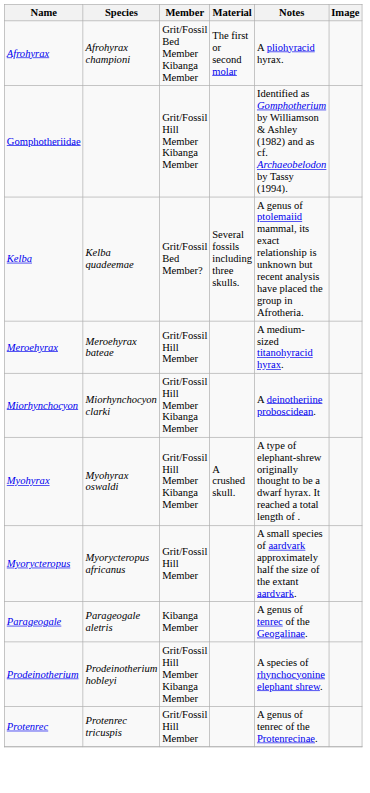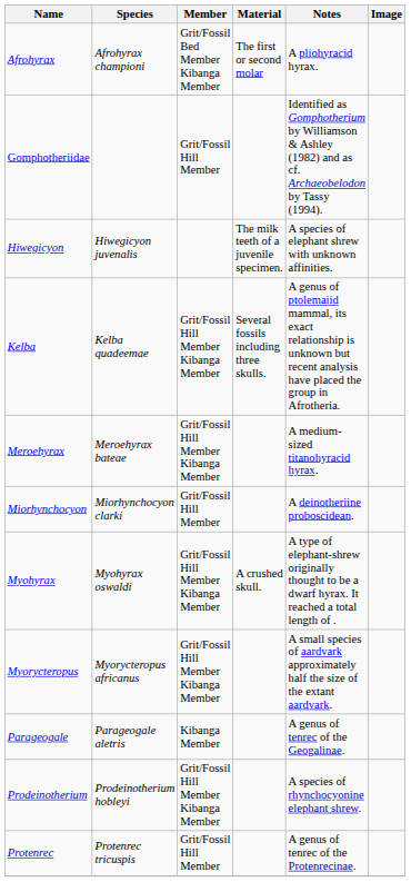Gomphotheriidae | Member: Grit/Fossil Hill Member Kibanga Member -> Grit/Fossil Hill Member
+ row: Hiwegicyon | Hiwegicyon juvenalis | The milk teeth of a juvenile specimen. | A species of elephant shrew with unknown affinities.
Kelba | Member: Grit/Fossil Bed Member? -> Grit/Fossil Hill Member Kibanga Member
Meroehyrax | Member: Grit/Fossil Hill Member -> Grit/Fossil Hill Member Kibanga Member
Miorhynchocyon | Member: Grit/Fossil Hill Member Kibanga Member -> Grit/Fossil Hill Member
Myorycteropus | Member: Grit/Fossil Hill Member -> Grit/Fossil Hill Member Kibanga Member
